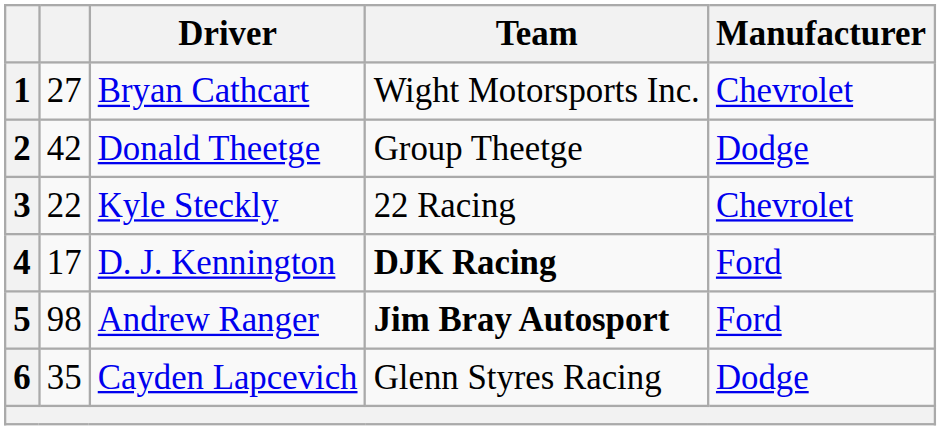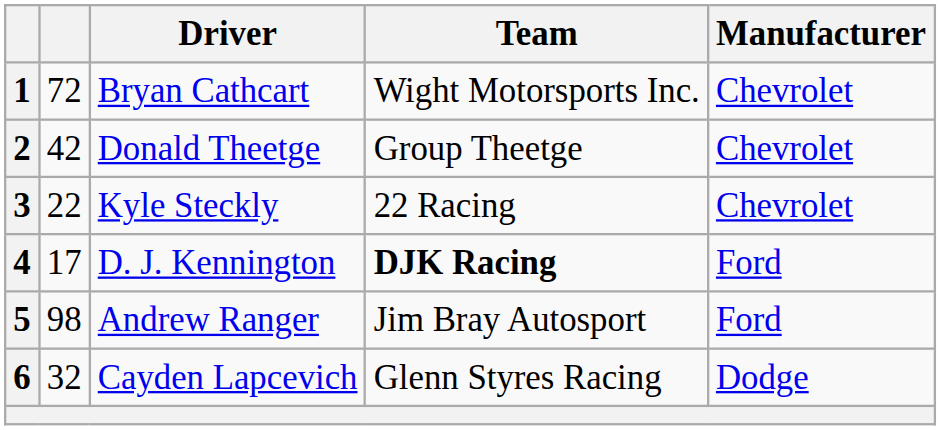1 | column 2: 27 -> 72
2 | Manufacturer: Dodge -> Chevrolet
5 | Team: bold -> normal
6 | column 2: 35 -> 32
